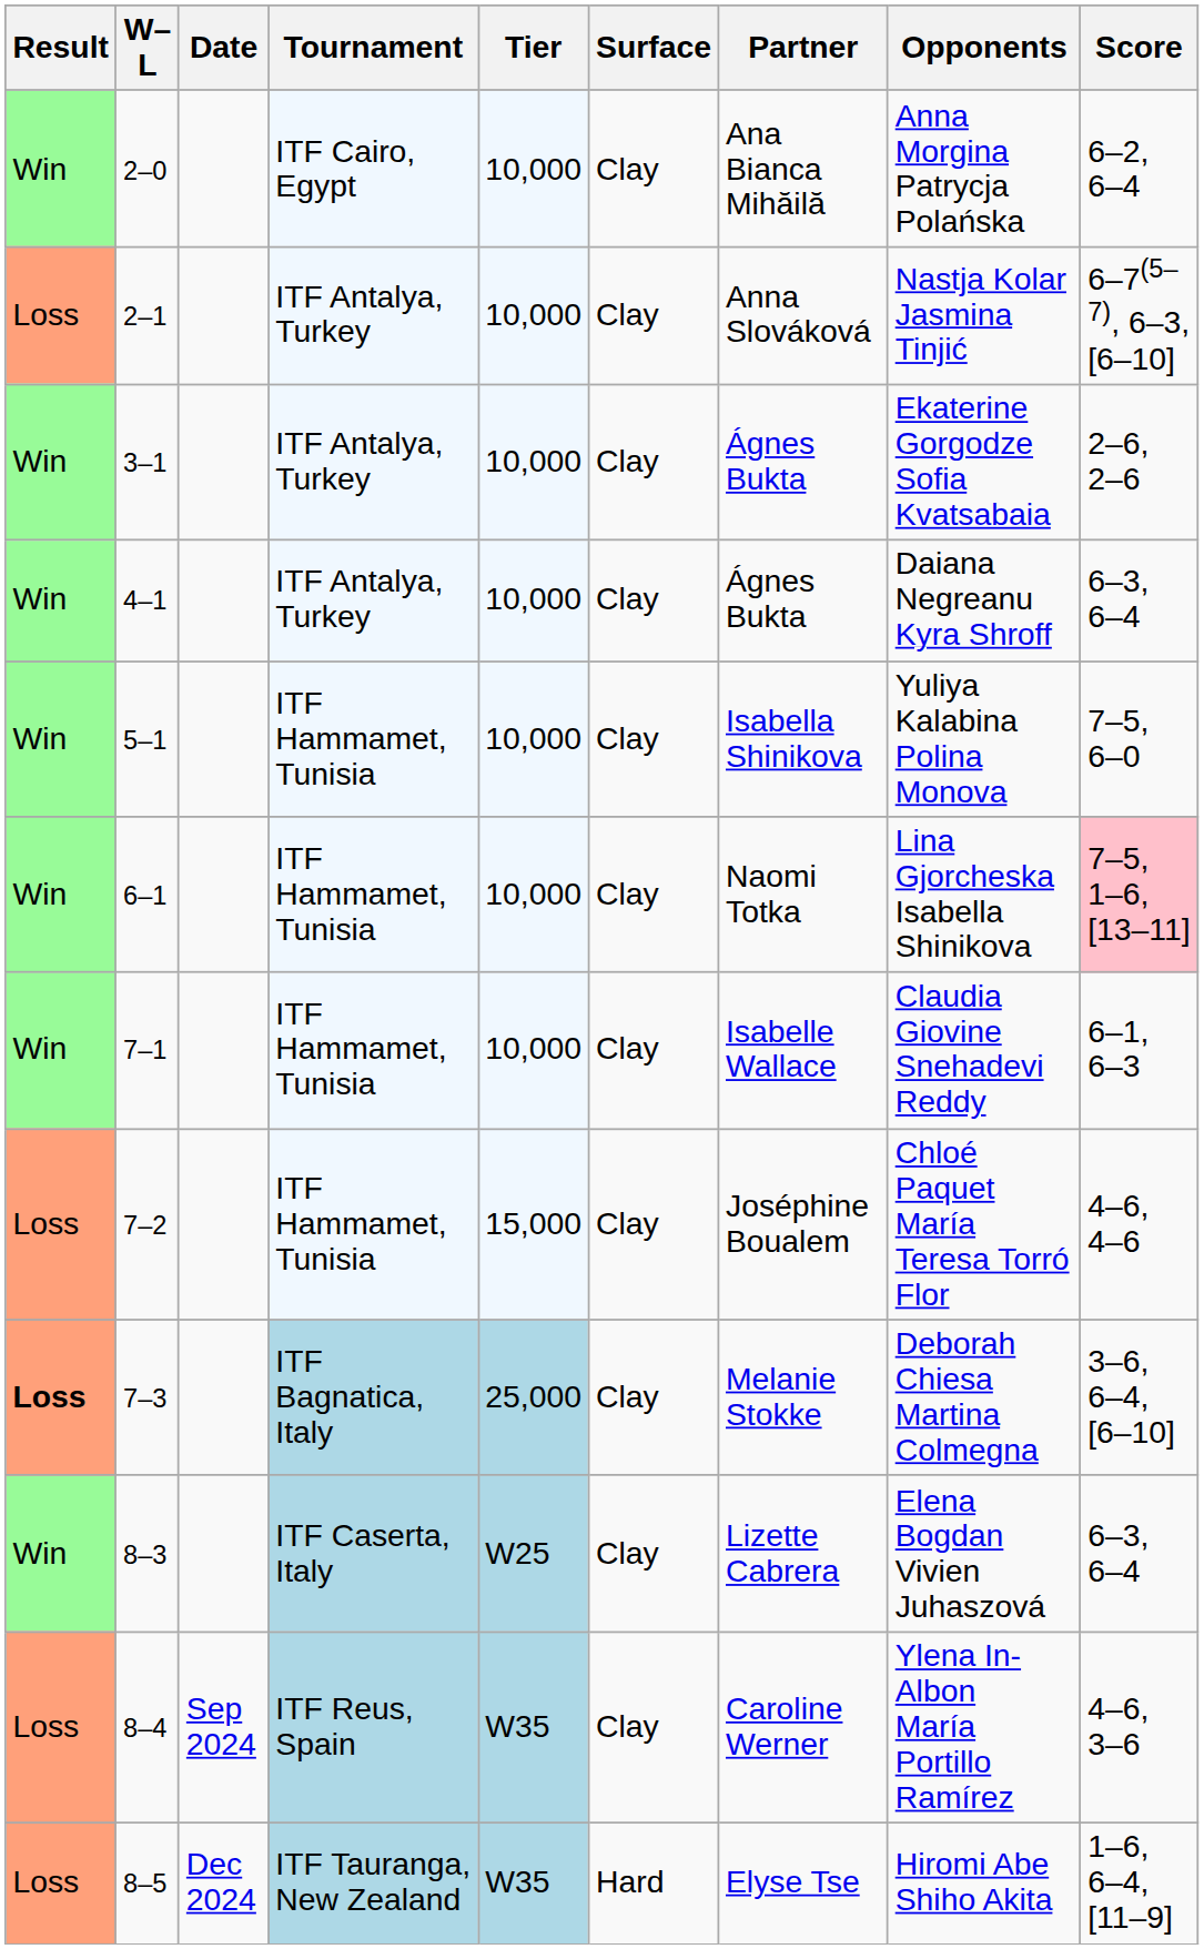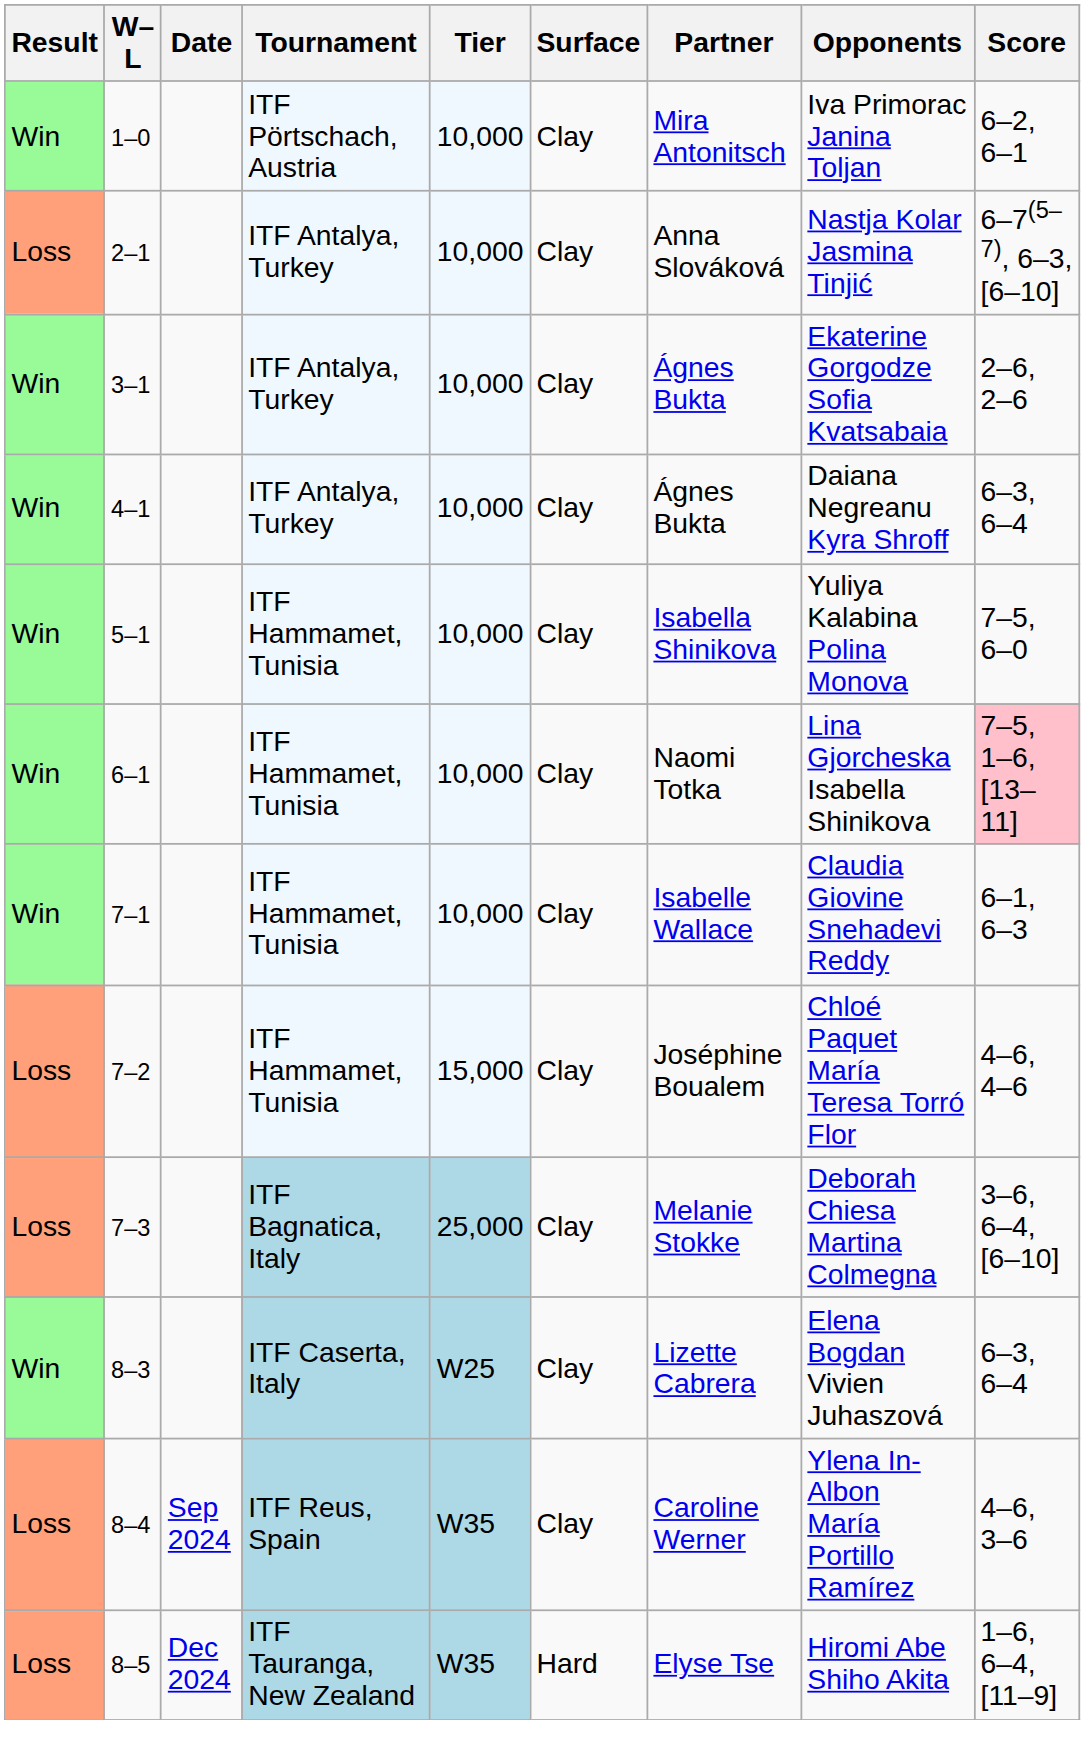+ row: Win | 1–0 | ITF Pörtschach, Austria | 10,000 | Clay | Mira Antonitsch | Iva Primorac Janina Toljan | 6–2, 6–1
- row: Win | 2–0 | ITF Cairo, Egypt | 10,000 | Clay | Ana Bianca Mihăilă | Anna Morgina Patrycja Polańska | 6–2, 6–4
7–3 | Result: bold -> normal
